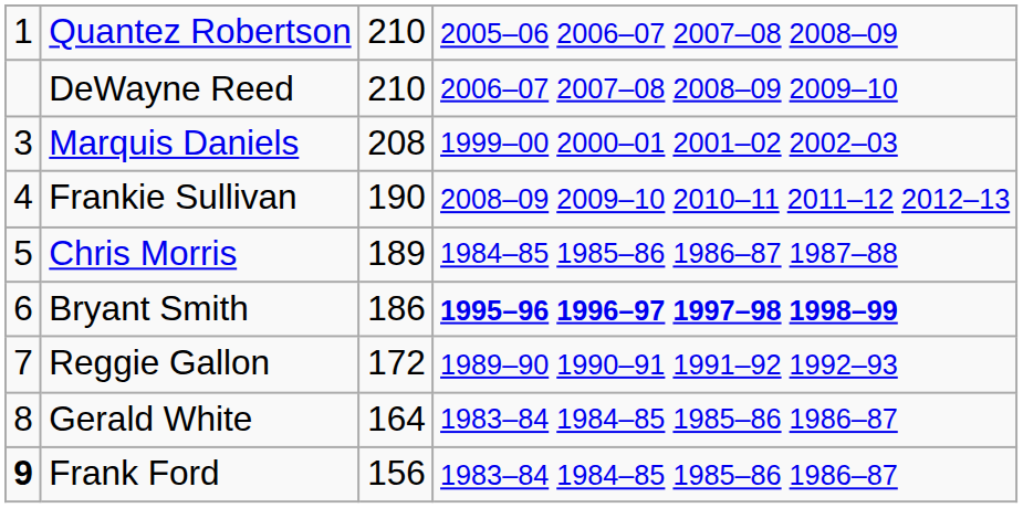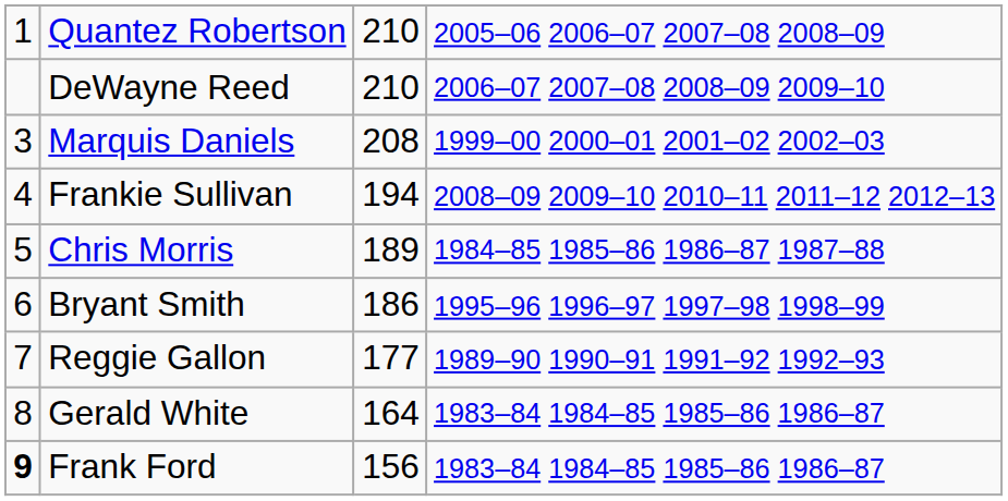Frankie Sullivan | column 3: 190 -> 194
Bryant Smith | column 4: bold -> normal
Reggie Gallon | column 3: 172 -> 177
